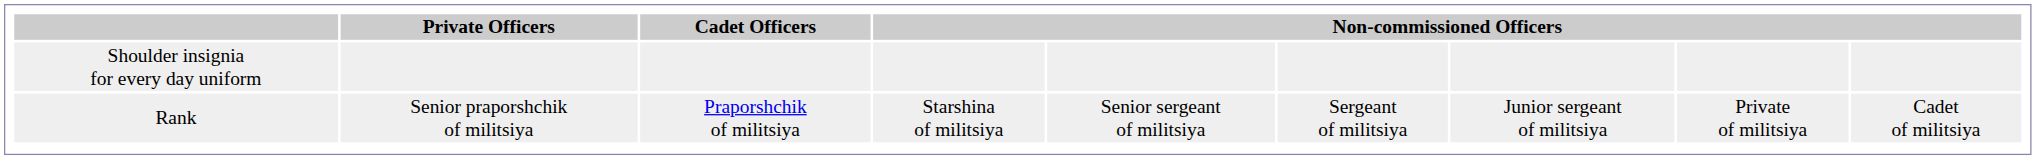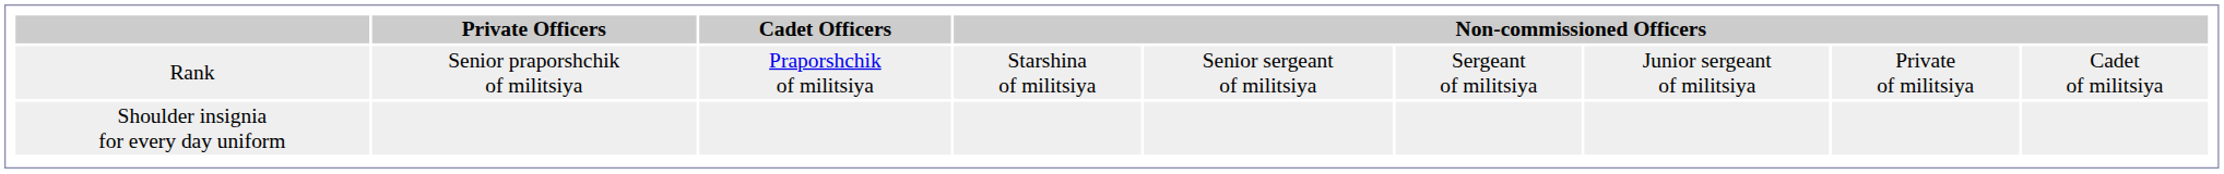rows swapped: Shoulder insignia for every day uniform <-> Rank
